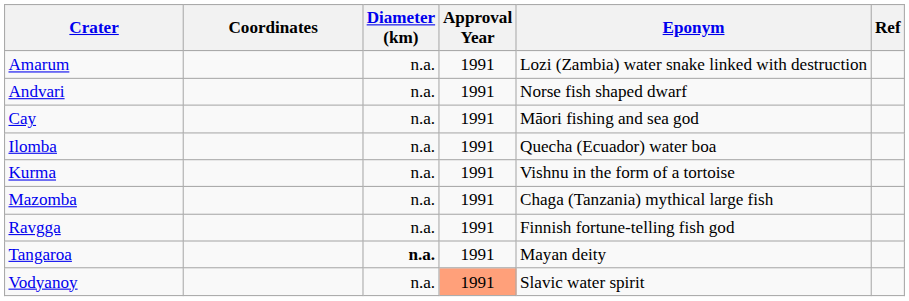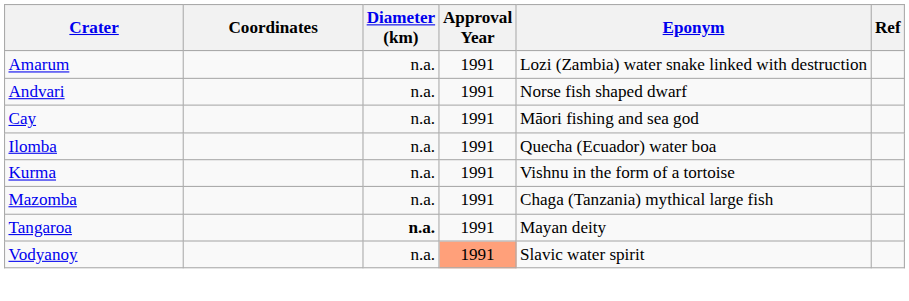- row: Ravgga | n.a. | 1991 | Finnish fortune-telling fish god
